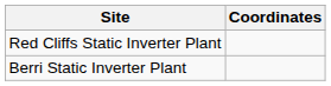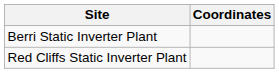rows swapped: Red Cliffs Static Inverter Plant <-> Berri Static Inverter Plant
